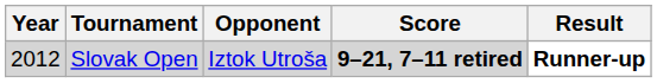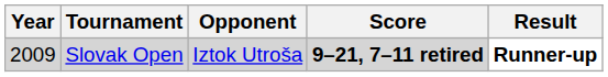Slovak Open | Year: 2012 -> 2009
